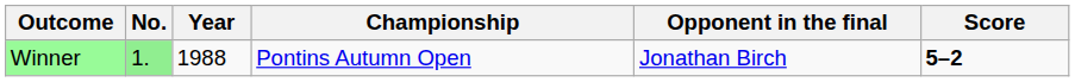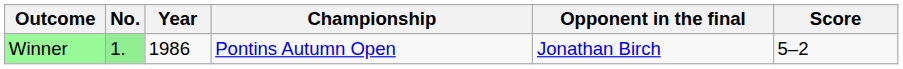Winner | Year: 1988 -> 1986
Winner | Score: bold -> normal
